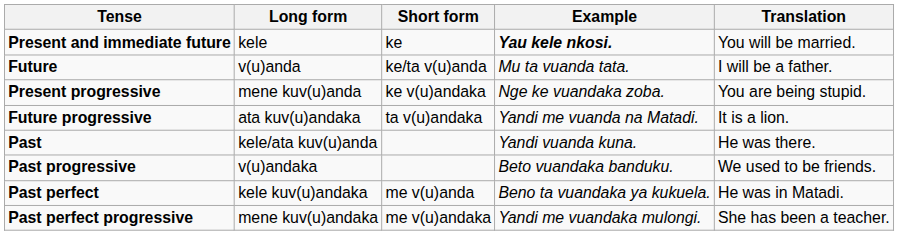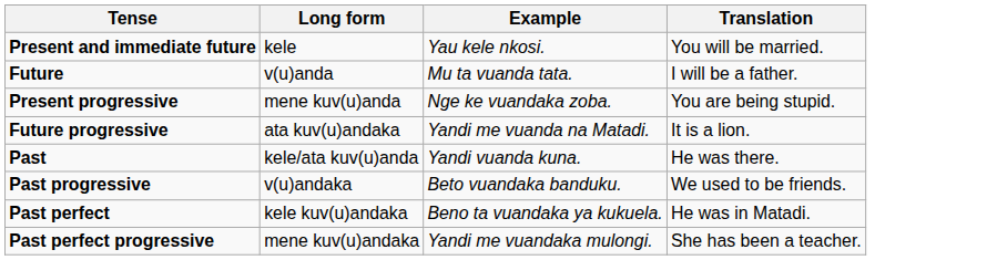- column: Short form | ke | ke/ta v(u)anda | ke v(u)andaka | ta v(u)andaka | me v(u)anda | me v(u)andaka
Present and immediate future | Example: bold -> normal
